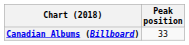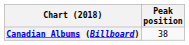Canadian Albums (Billboard) | Peak position: 33 -> 38
